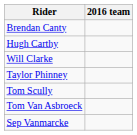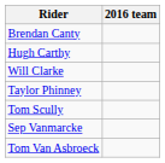rows swapped: Tom Van Asbroeck <-> Sep Vanmarcke
